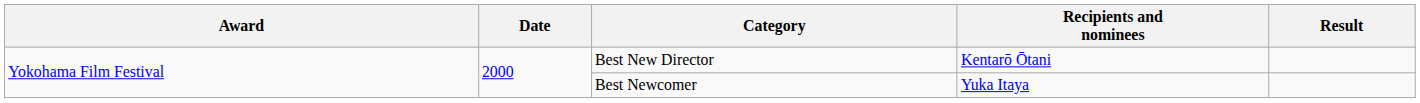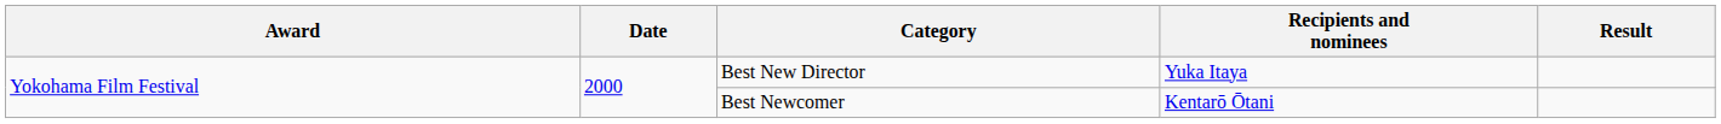Best New Director | Recipients and nominees: Kentarō Ōtani -> Yuka Itaya
Best Newcomer | Recipients and nominees: Yuka Itaya -> Kentarō Ōtani
